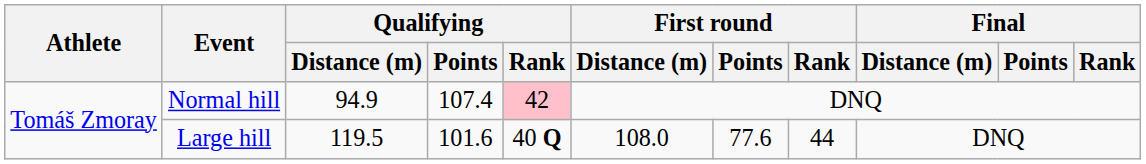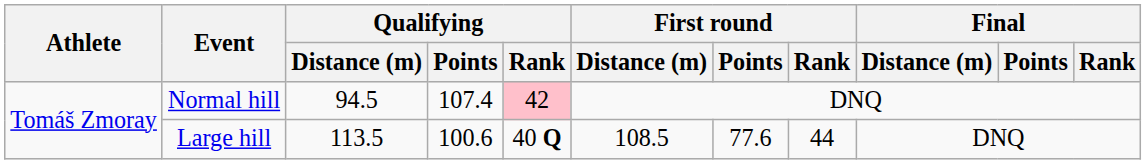Normal hill | Qualifying / Distance (m): 94.9 -> 94.5
Large hill | Qualifying / Distance (m): 119.5 -> 113.5
Large hill | Qualifying / Points: 101.6 -> 100.6
Large hill | First round / Distance (m): 108.0 -> 108.5
